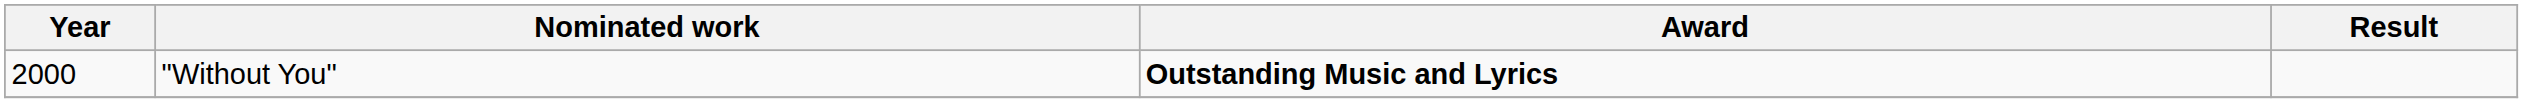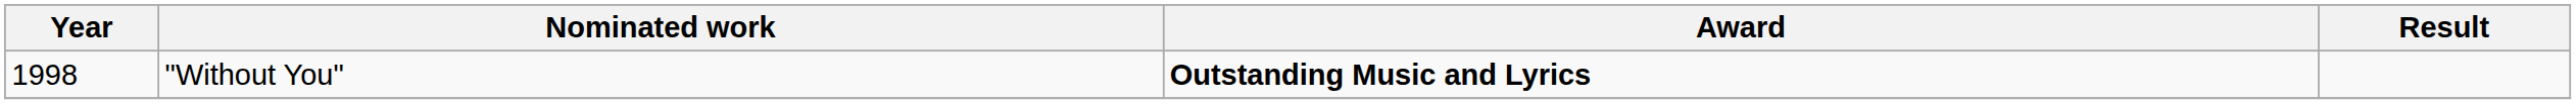"Without You" | Year: 2000 -> 1998
